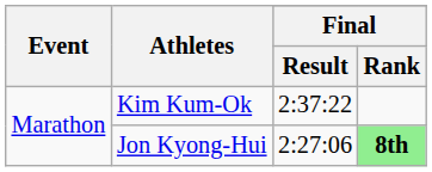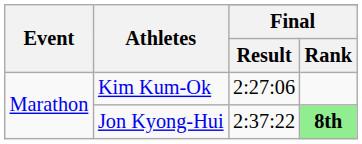Kim Kum-Ok | Final / Result: 2:37:22 -> 2:27:06
Jon Kyong-Hui | Final / Result: 2:27:06 -> 2:37:22
